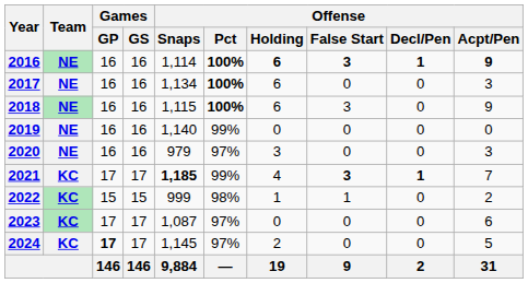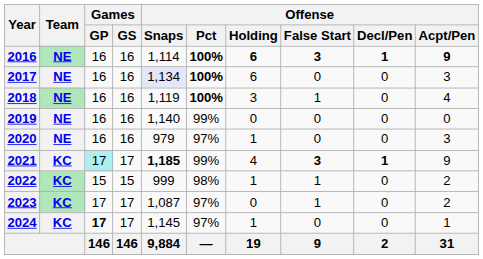2017 | Offense / Snaps: no background -> lavender background
2018 | Offense / Snaps: 1,115 -> 1,119
2018 | Offense / Holding: 6 -> 3
2018 | Offense / False Start: 3 -> 1
2018 | Offense / Acpt/Pen: 9 -> 4
2020 | Offense / Holding: 3 -> 1
2021 | Games / GP: no background -> paleturquoise background
2021 | Offense / Acpt/Pen: 7 -> 9
2023 | Offense / False Start: 0 -> 1
2023 | Offense / Acpt/Pen: 6 -> 2
2024 | Offense / Holding: 2 -> 1
2024 | Offense / Acpt/Pen: 5 -> 1
